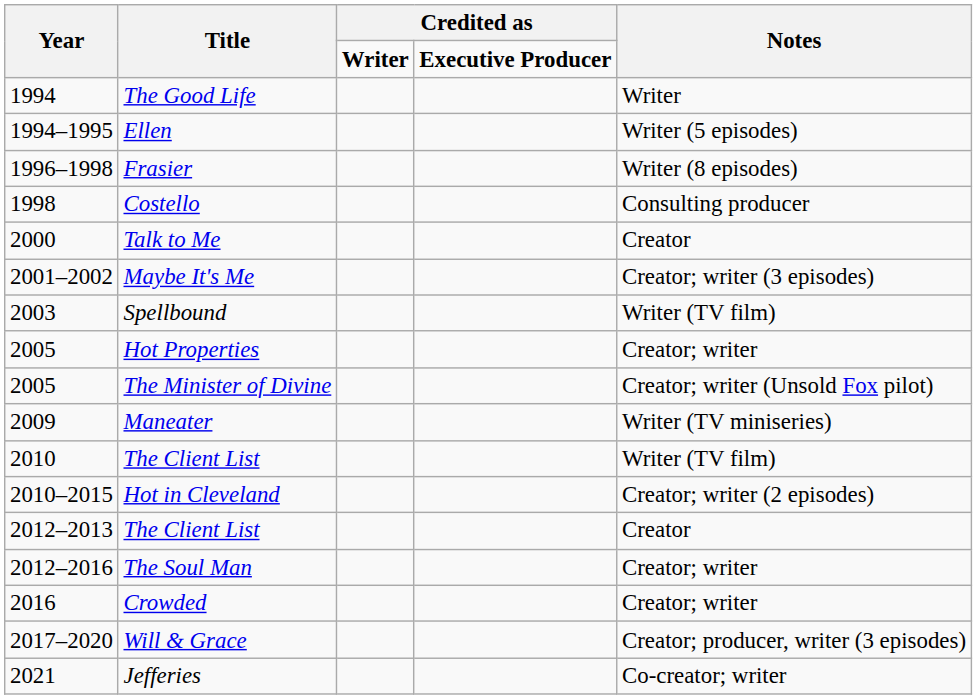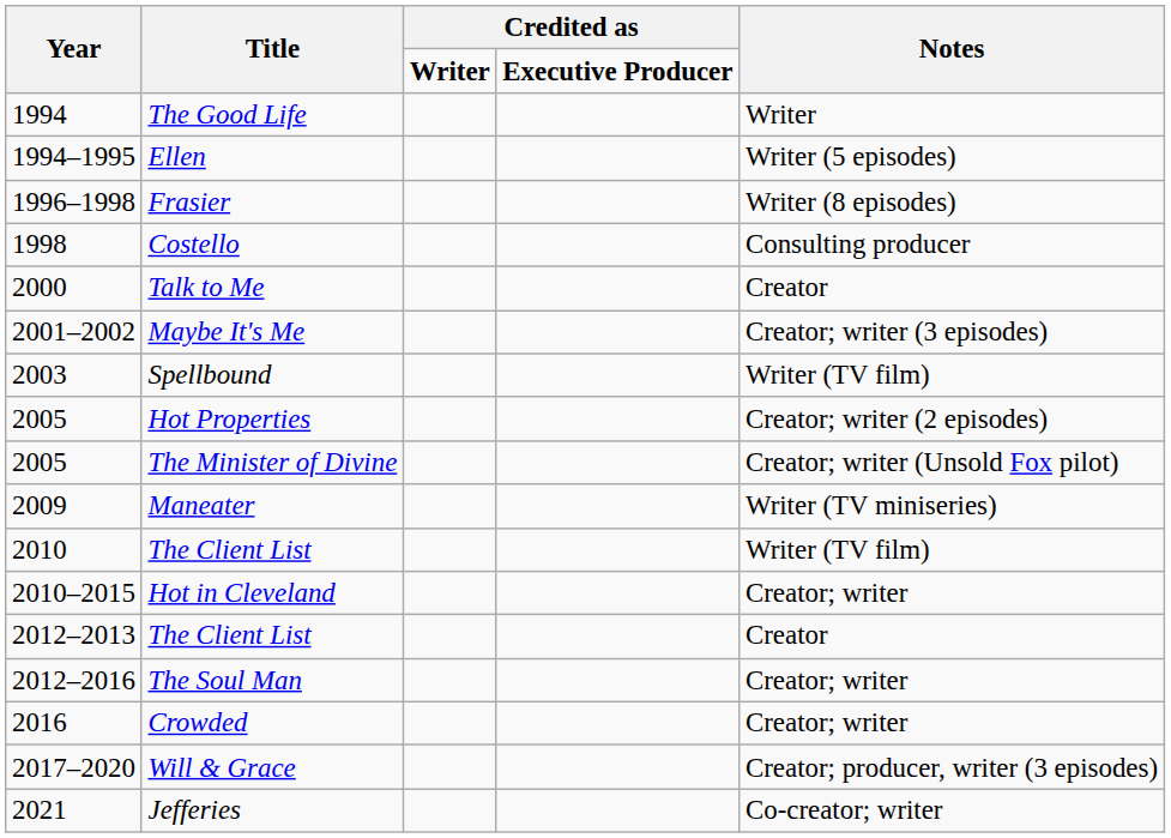Hot Properties | Notes: Creator; writer -> Creator; writer (2 episodes)
Hot in Cleveland | Notes: Creator; writer (2 episodes) -> Creator; writer
